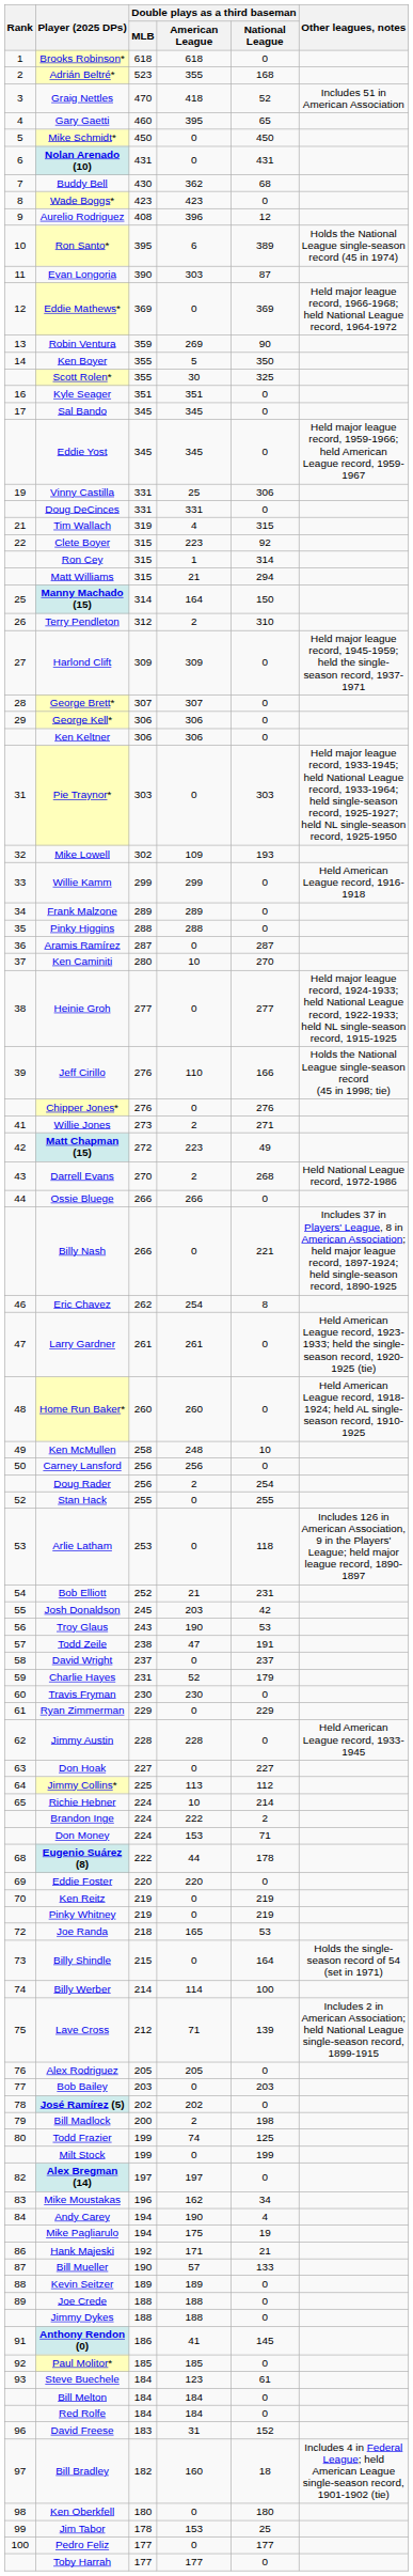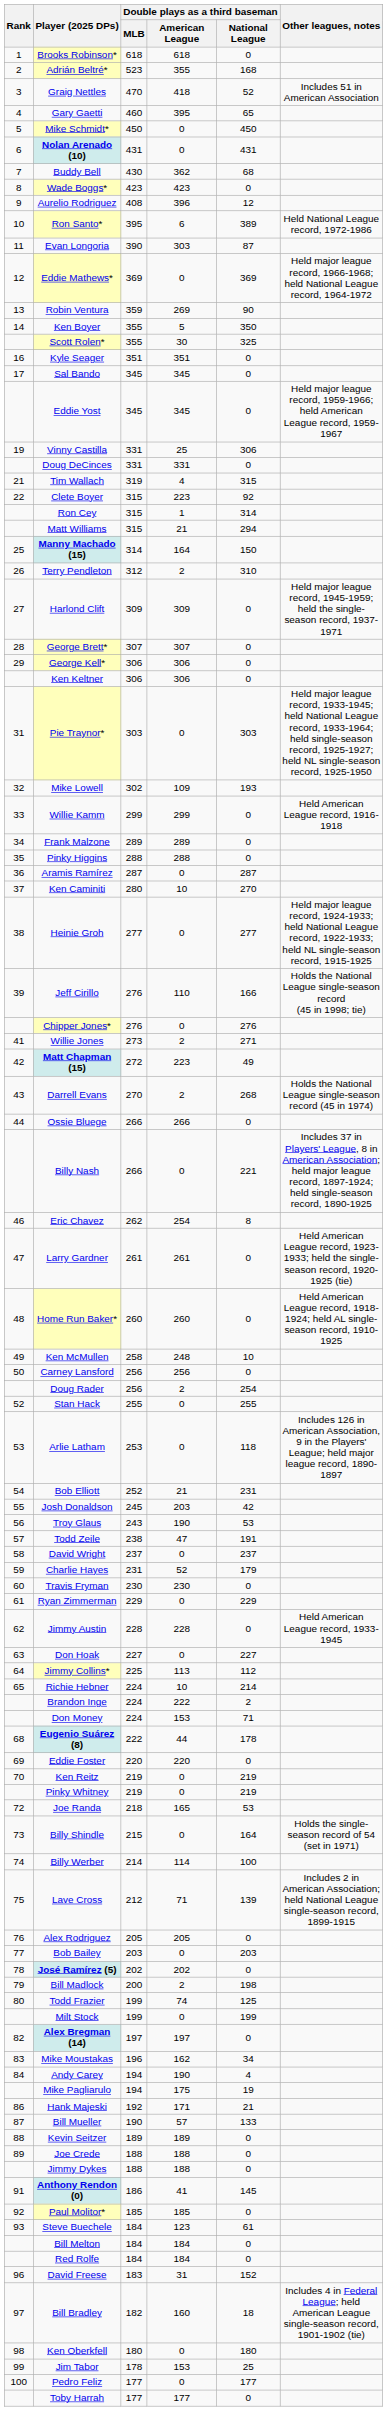Ron Santo* | Other leagues, notes: Holds the National League single-season record (45 in 1974) -> Held National League record, 1972-1986
Darrell Evans | Other leagues, notes: Held National League record, 1972-1986 -> Holds the National League single-season record (45 in 1974)
